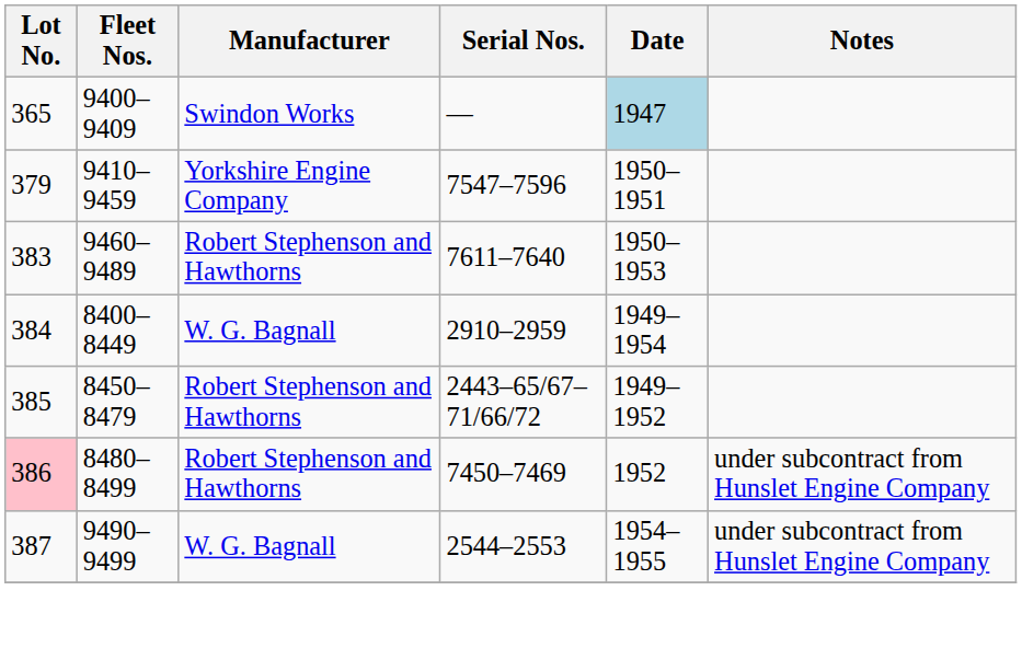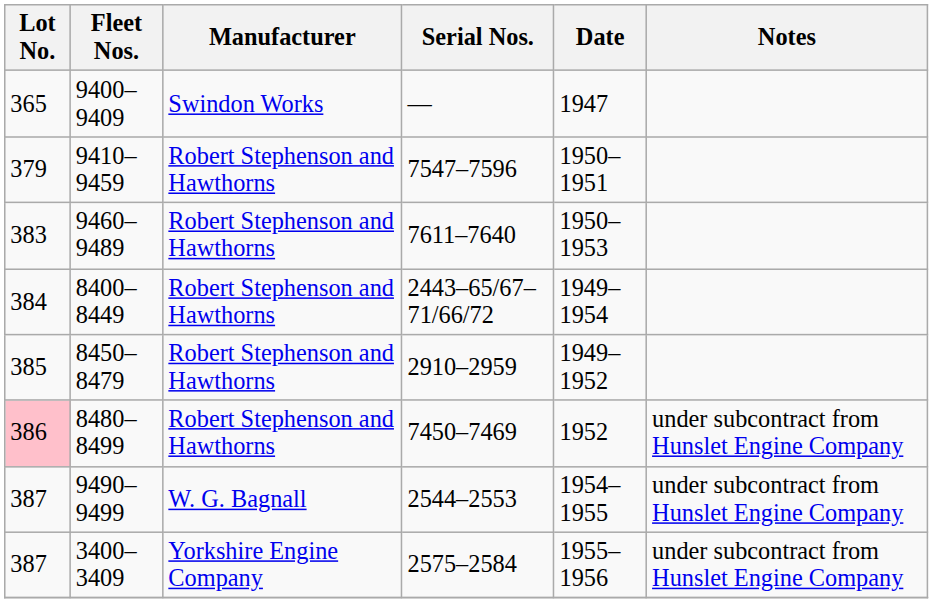9400–9409 | Date: lightblue background -> no background
9410–9459 | Manufacturer: Yorkshire Engine Company -> Robert Stephenson and Hawthorns
8400–8449 | Manufacturer: W. G. Bagnall -> Robert Stephenson and Hawthorns
8400–8449 | Serial Nos.: 2910–2959 -> 2443–65/67–71/66/72
8450–8479 | Serial Nos.: 2443–65/67–71/66/72 -> 2910–2959
+ row: 387 | 3400–3409 | Yorkshire Engine Company | 2575–2584 | 1955–1956 | under subcontract from Hunslet Engine Company
